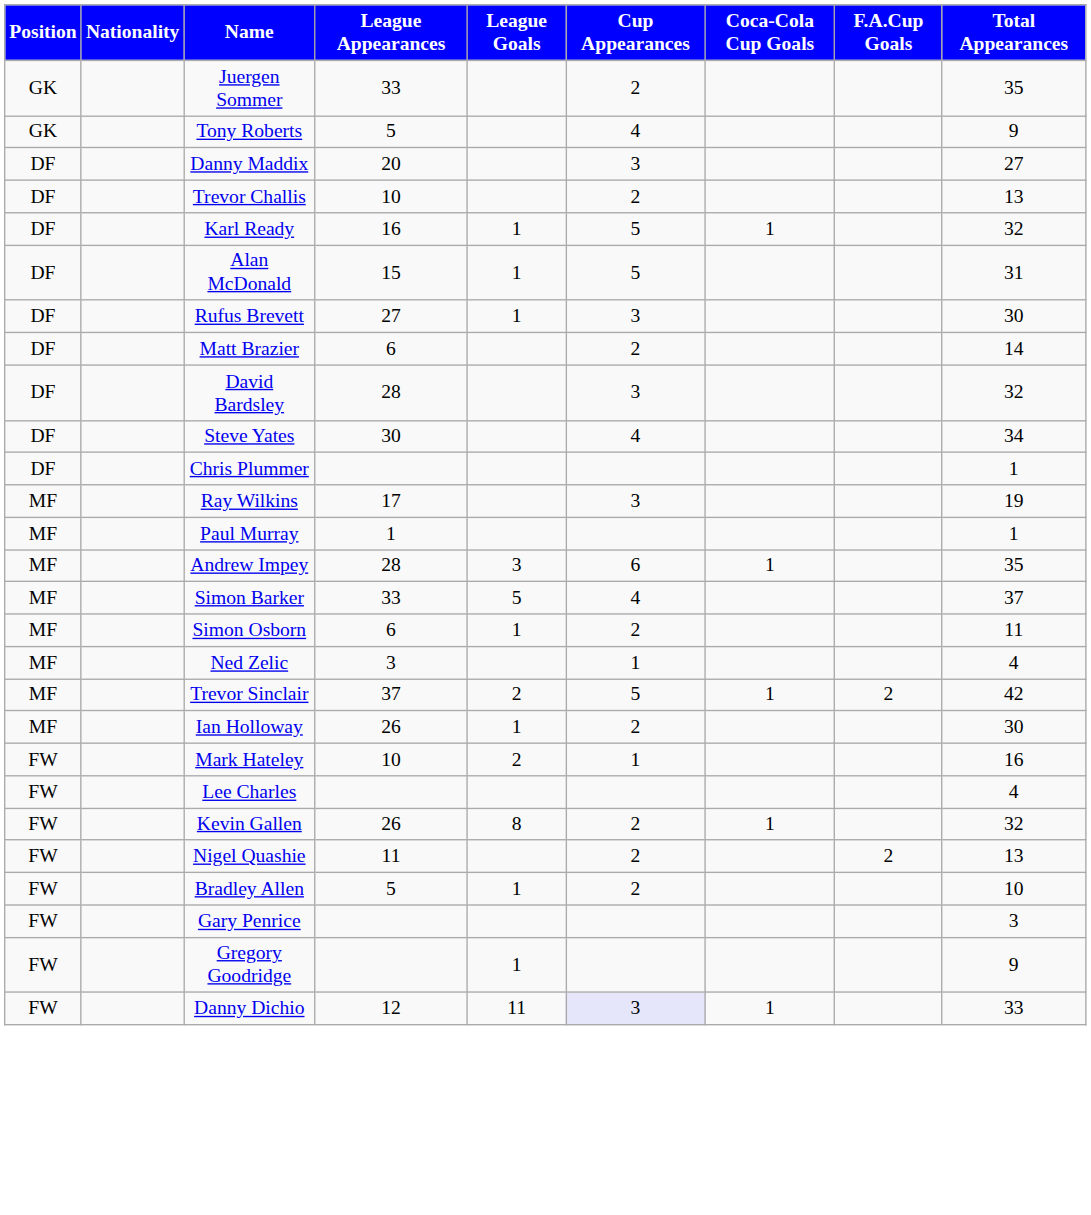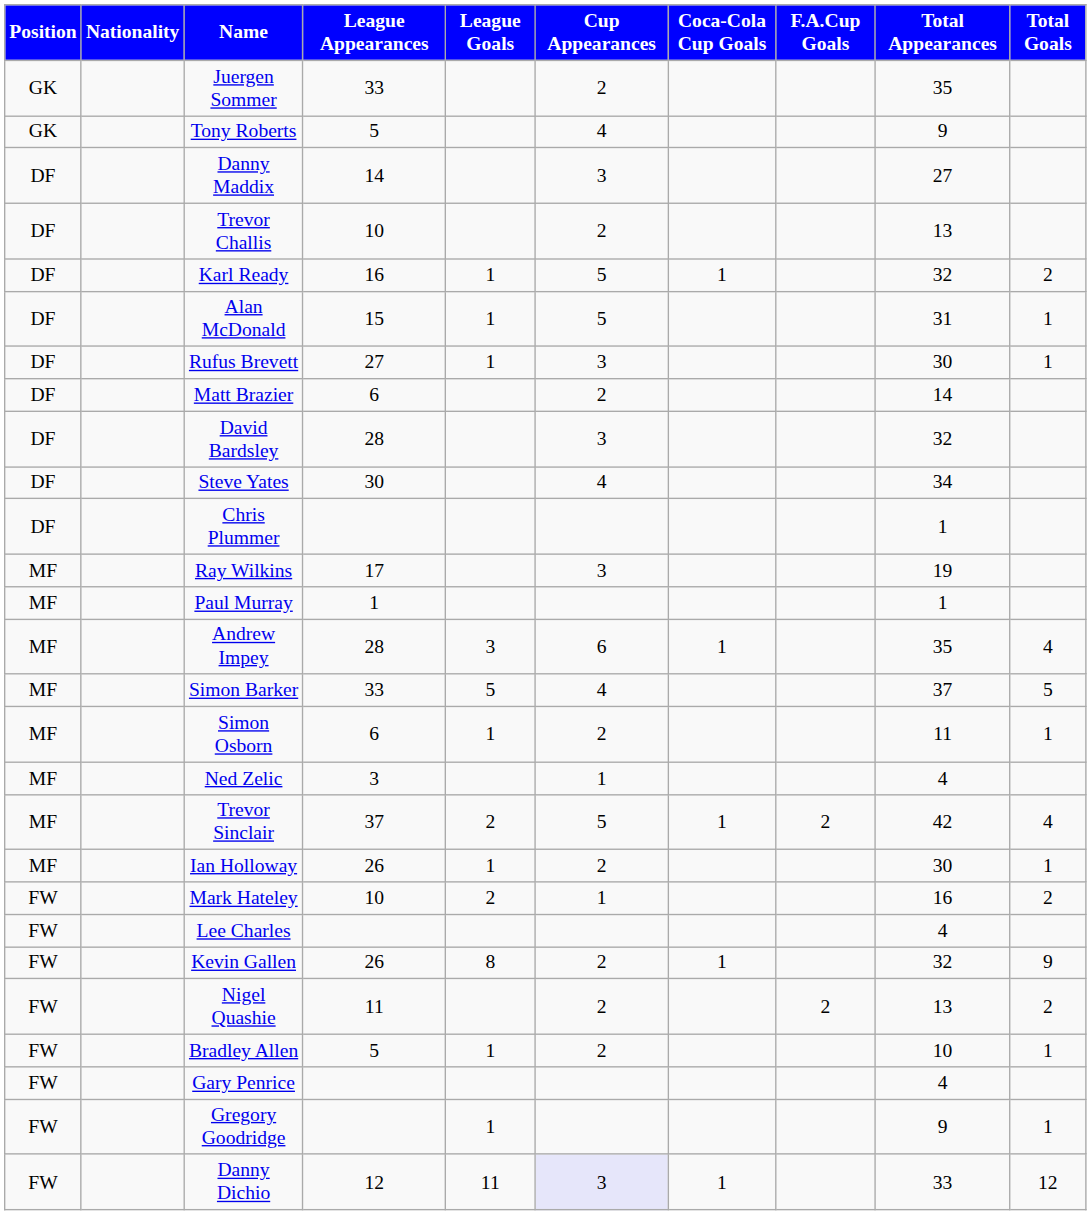+ column: Total Goals | 2 | 1 | 1 | 4 | 5 | 1 | 4 | 1 | 2 | 9 | 2 | 1 | 1 | 12
Danny Maddix | League Appearances: 20 -> 14
Gary Penrice | Total Appearances: 3 -> 4
